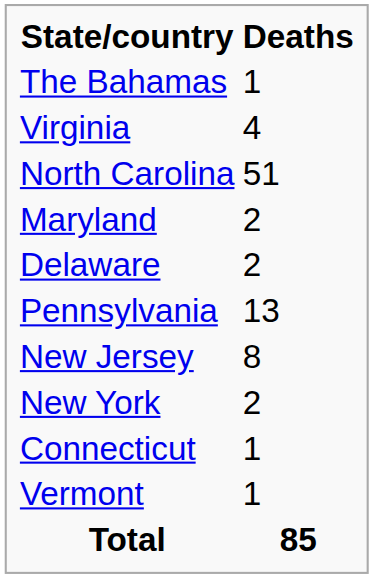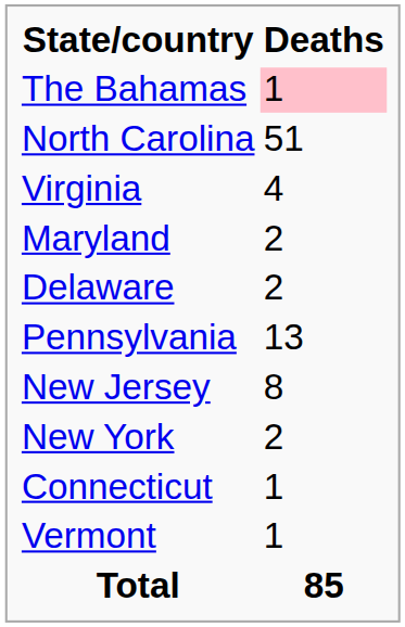The Bahamas | Deaths: no background -> pink background
rows swapped: North Carolina <-> Virginia
